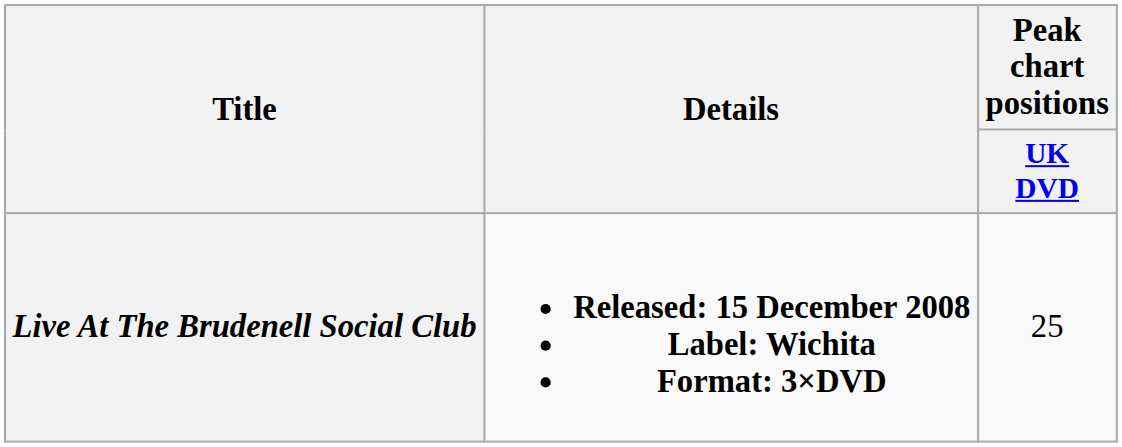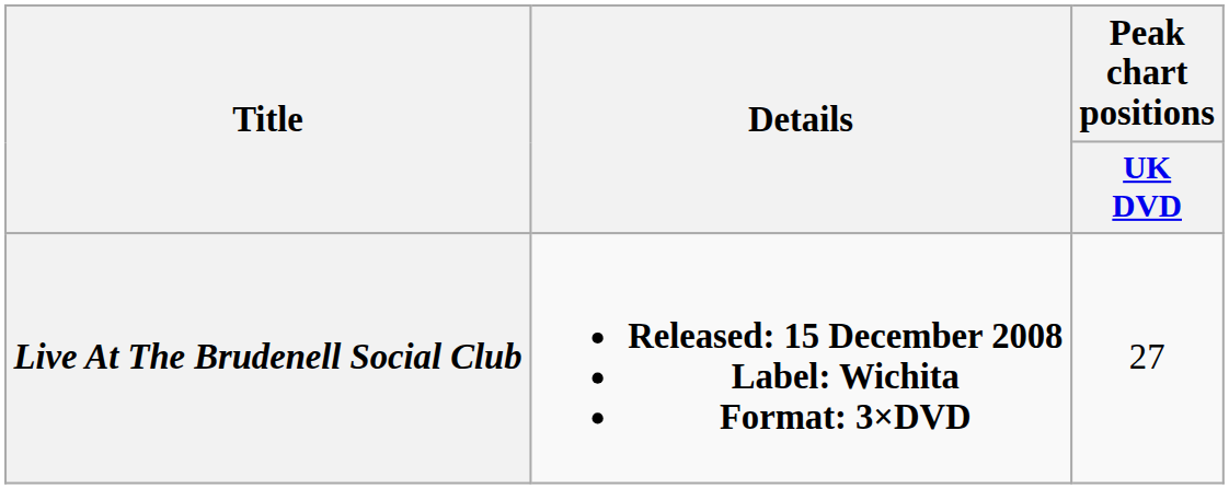Live At The Brudenell Social Club | Peak chart positions / UK DVD: 25 -> 27
